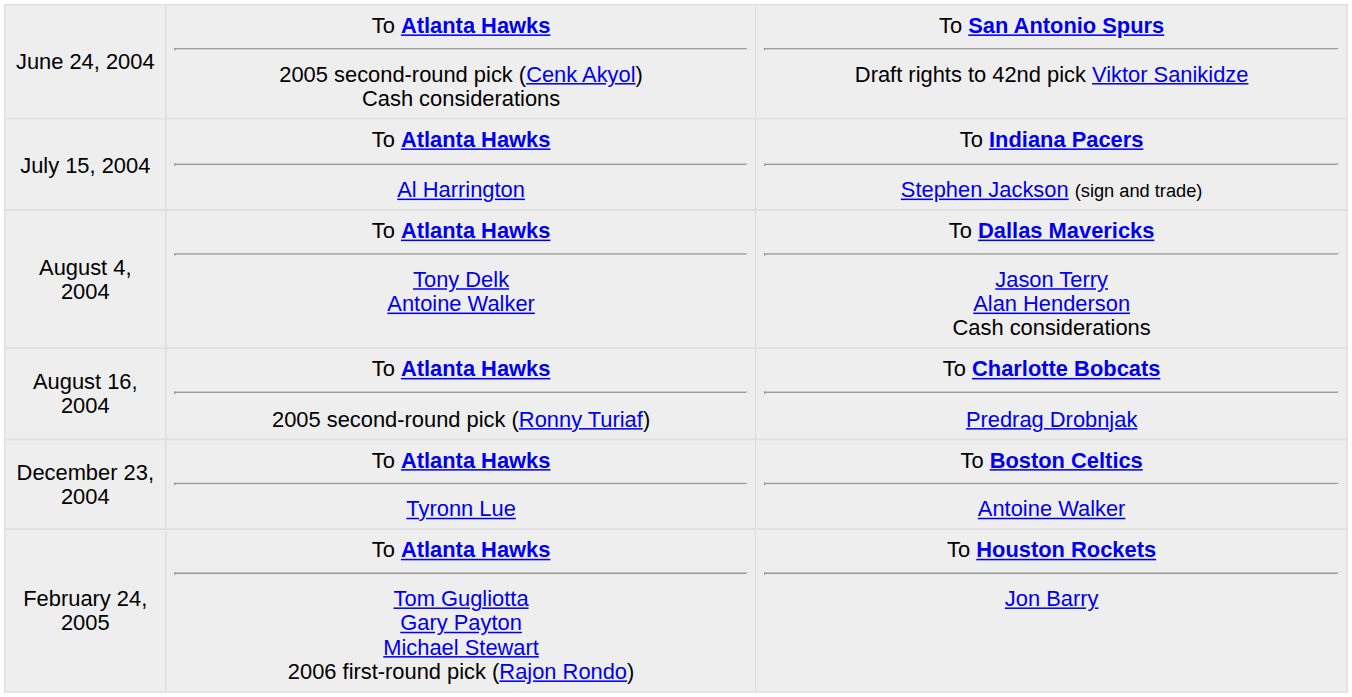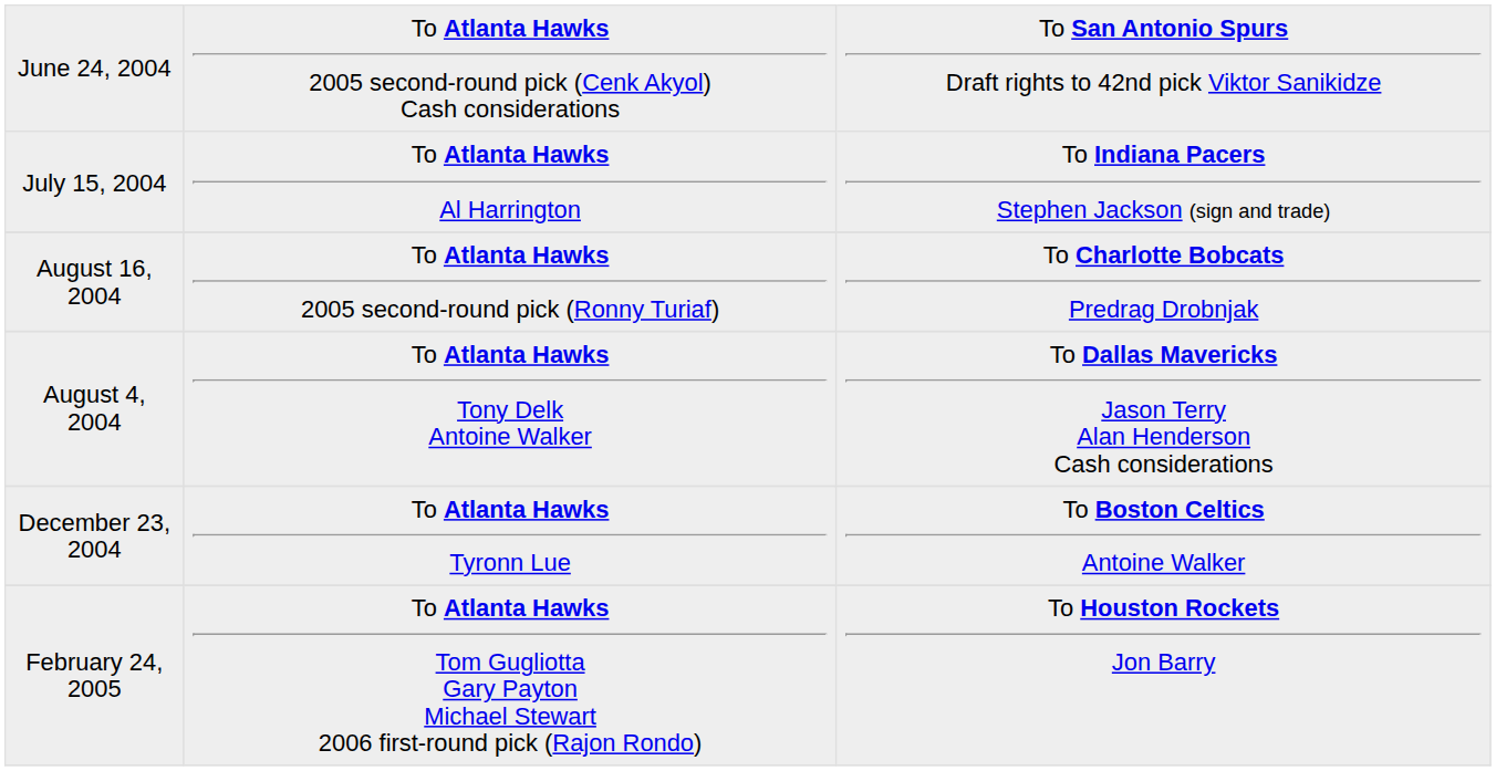rows swapped: August 4, 2004 <-> August 16, 2004
